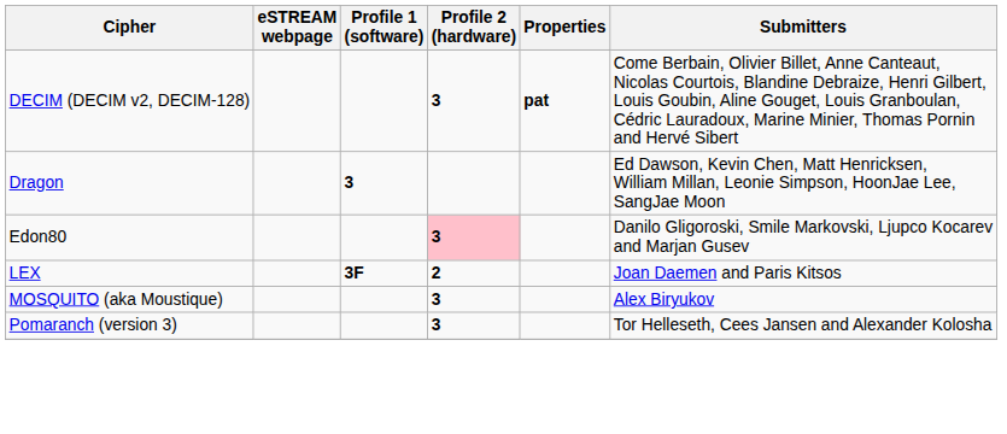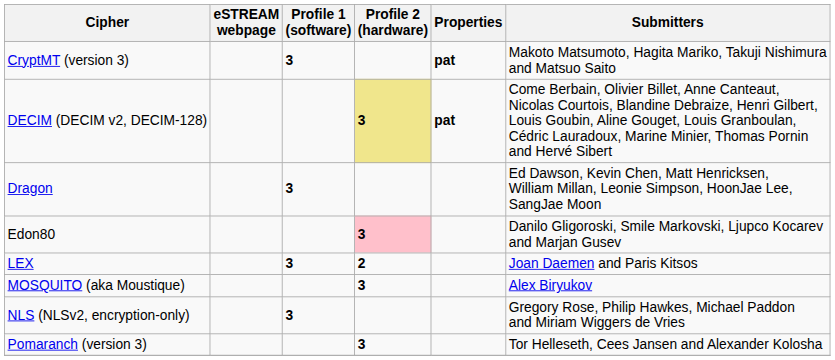+ row: CryptMT (version 3) | 3 | pat | Makoto Matsumoto, Hagita Mariko, Takuji Nishimura and Matsuo Saito
DECIM (DECIM v2, DECIM-128) | Profile 2 (hardware): no background -> khaki background
LEX | Profile 1 (software): 3F -> 3
+ row: NLS (NLSv2, encryption-only) | 3 | Gregory Rose, Philip Hawkes, Michael Paddon and Miriam Wiggers de Vries
